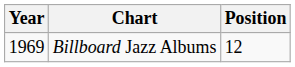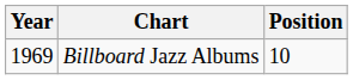Billboard Jazz Albums | Position: 12 -> 10
